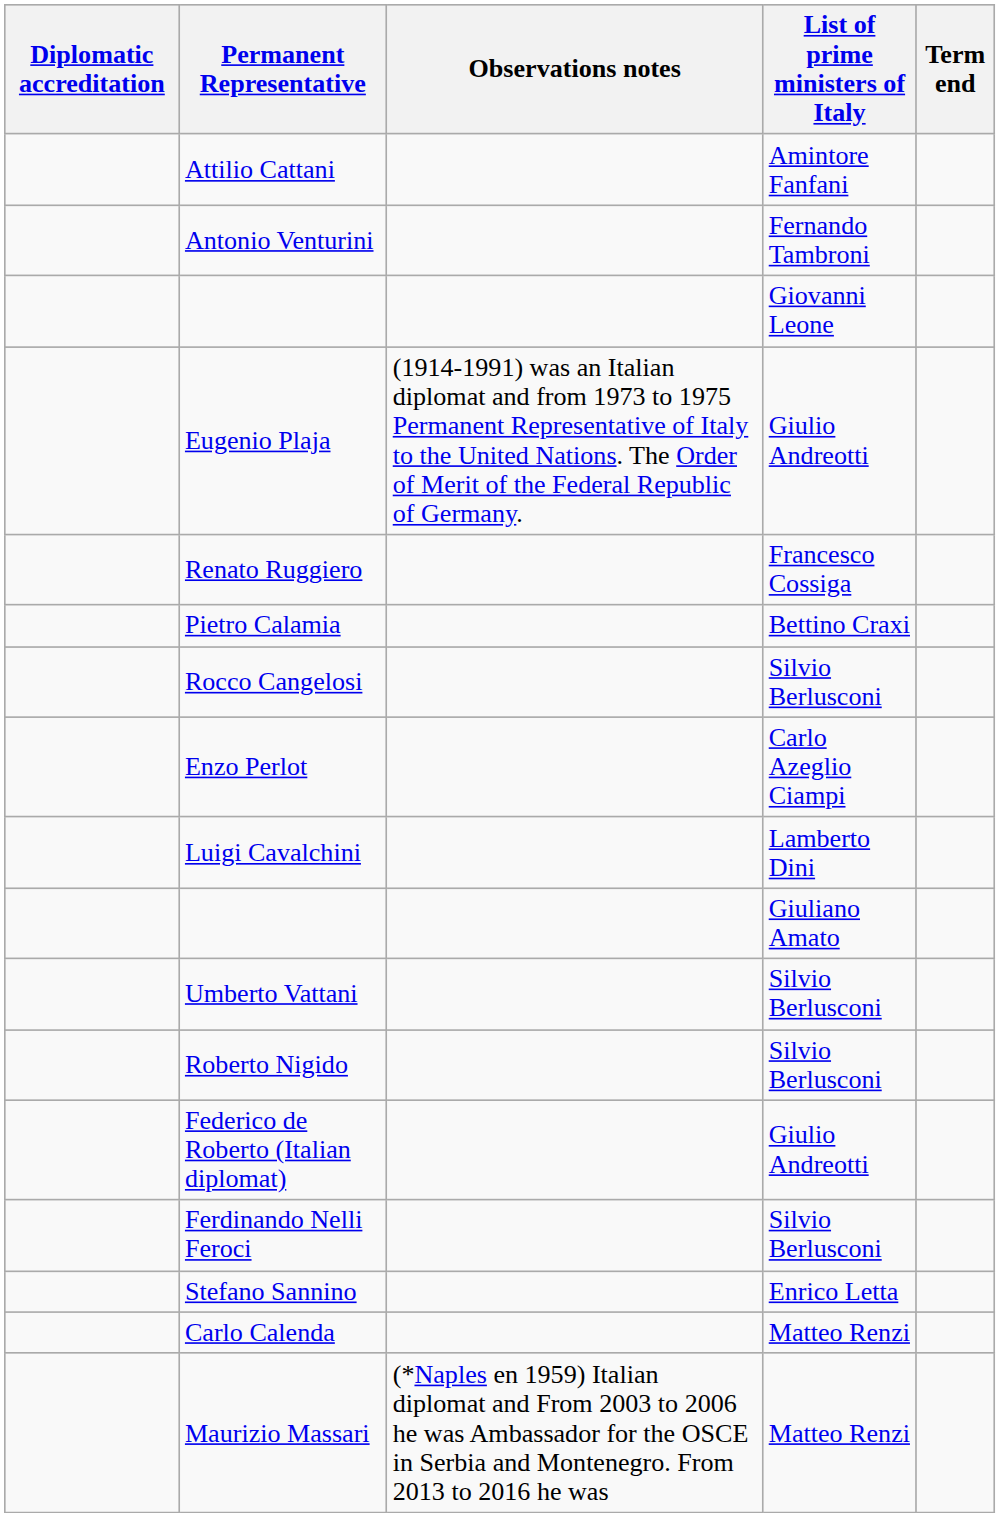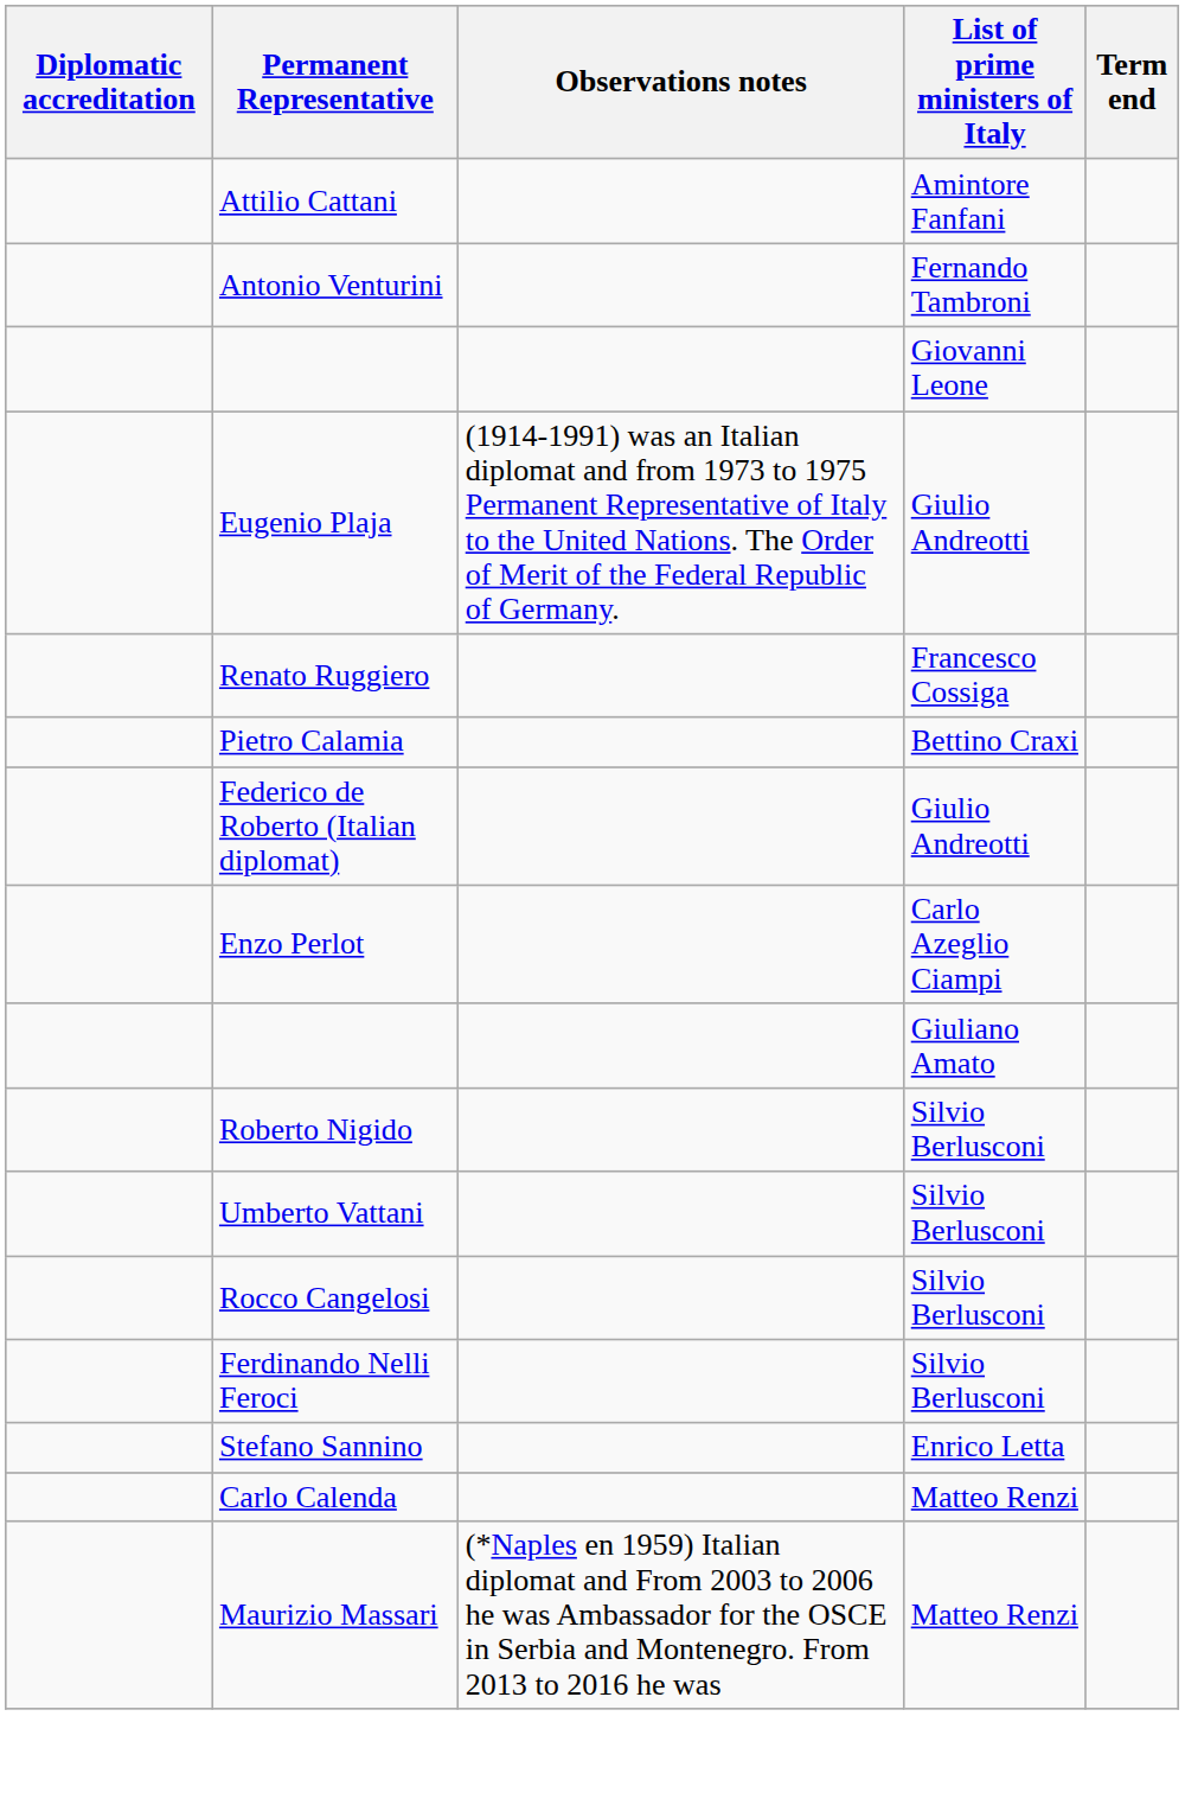rows swapped: Federico de Roberto (Italian diplomat) <-> Rocco Cangelosi
- row: Luigi Cavalchini | Lamberto Dini
rows swapped: Roberto Nigido <-> Umberto Vattani
